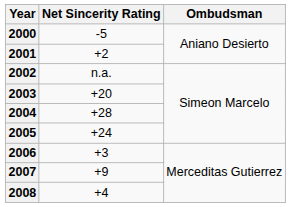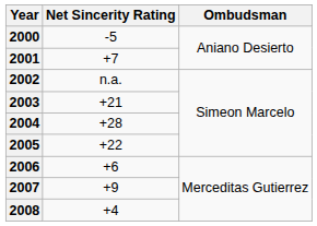2001 | Net Sincerity Rating: +2 -> +7
2003 | Net Sincerity Rating: +20 -> +21
2005 | Net Sincerity Rating: +24 -> +22
2006 | Net Sincerity Rating: +3 -> +6
